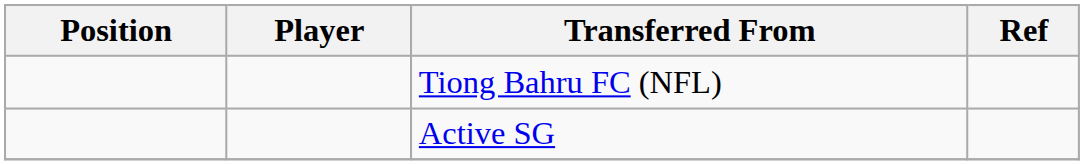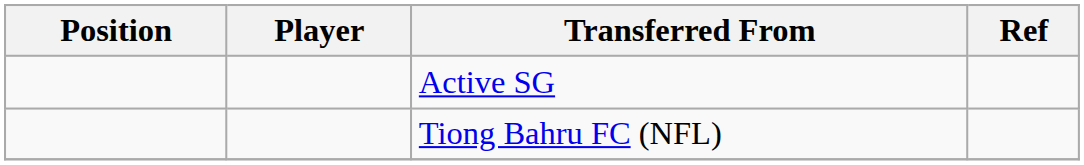rows swapped: Tiong Bahru FC (NFL) <-> Active SG
